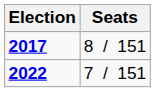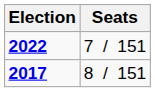rows swapped: 2017 <-> 2022
